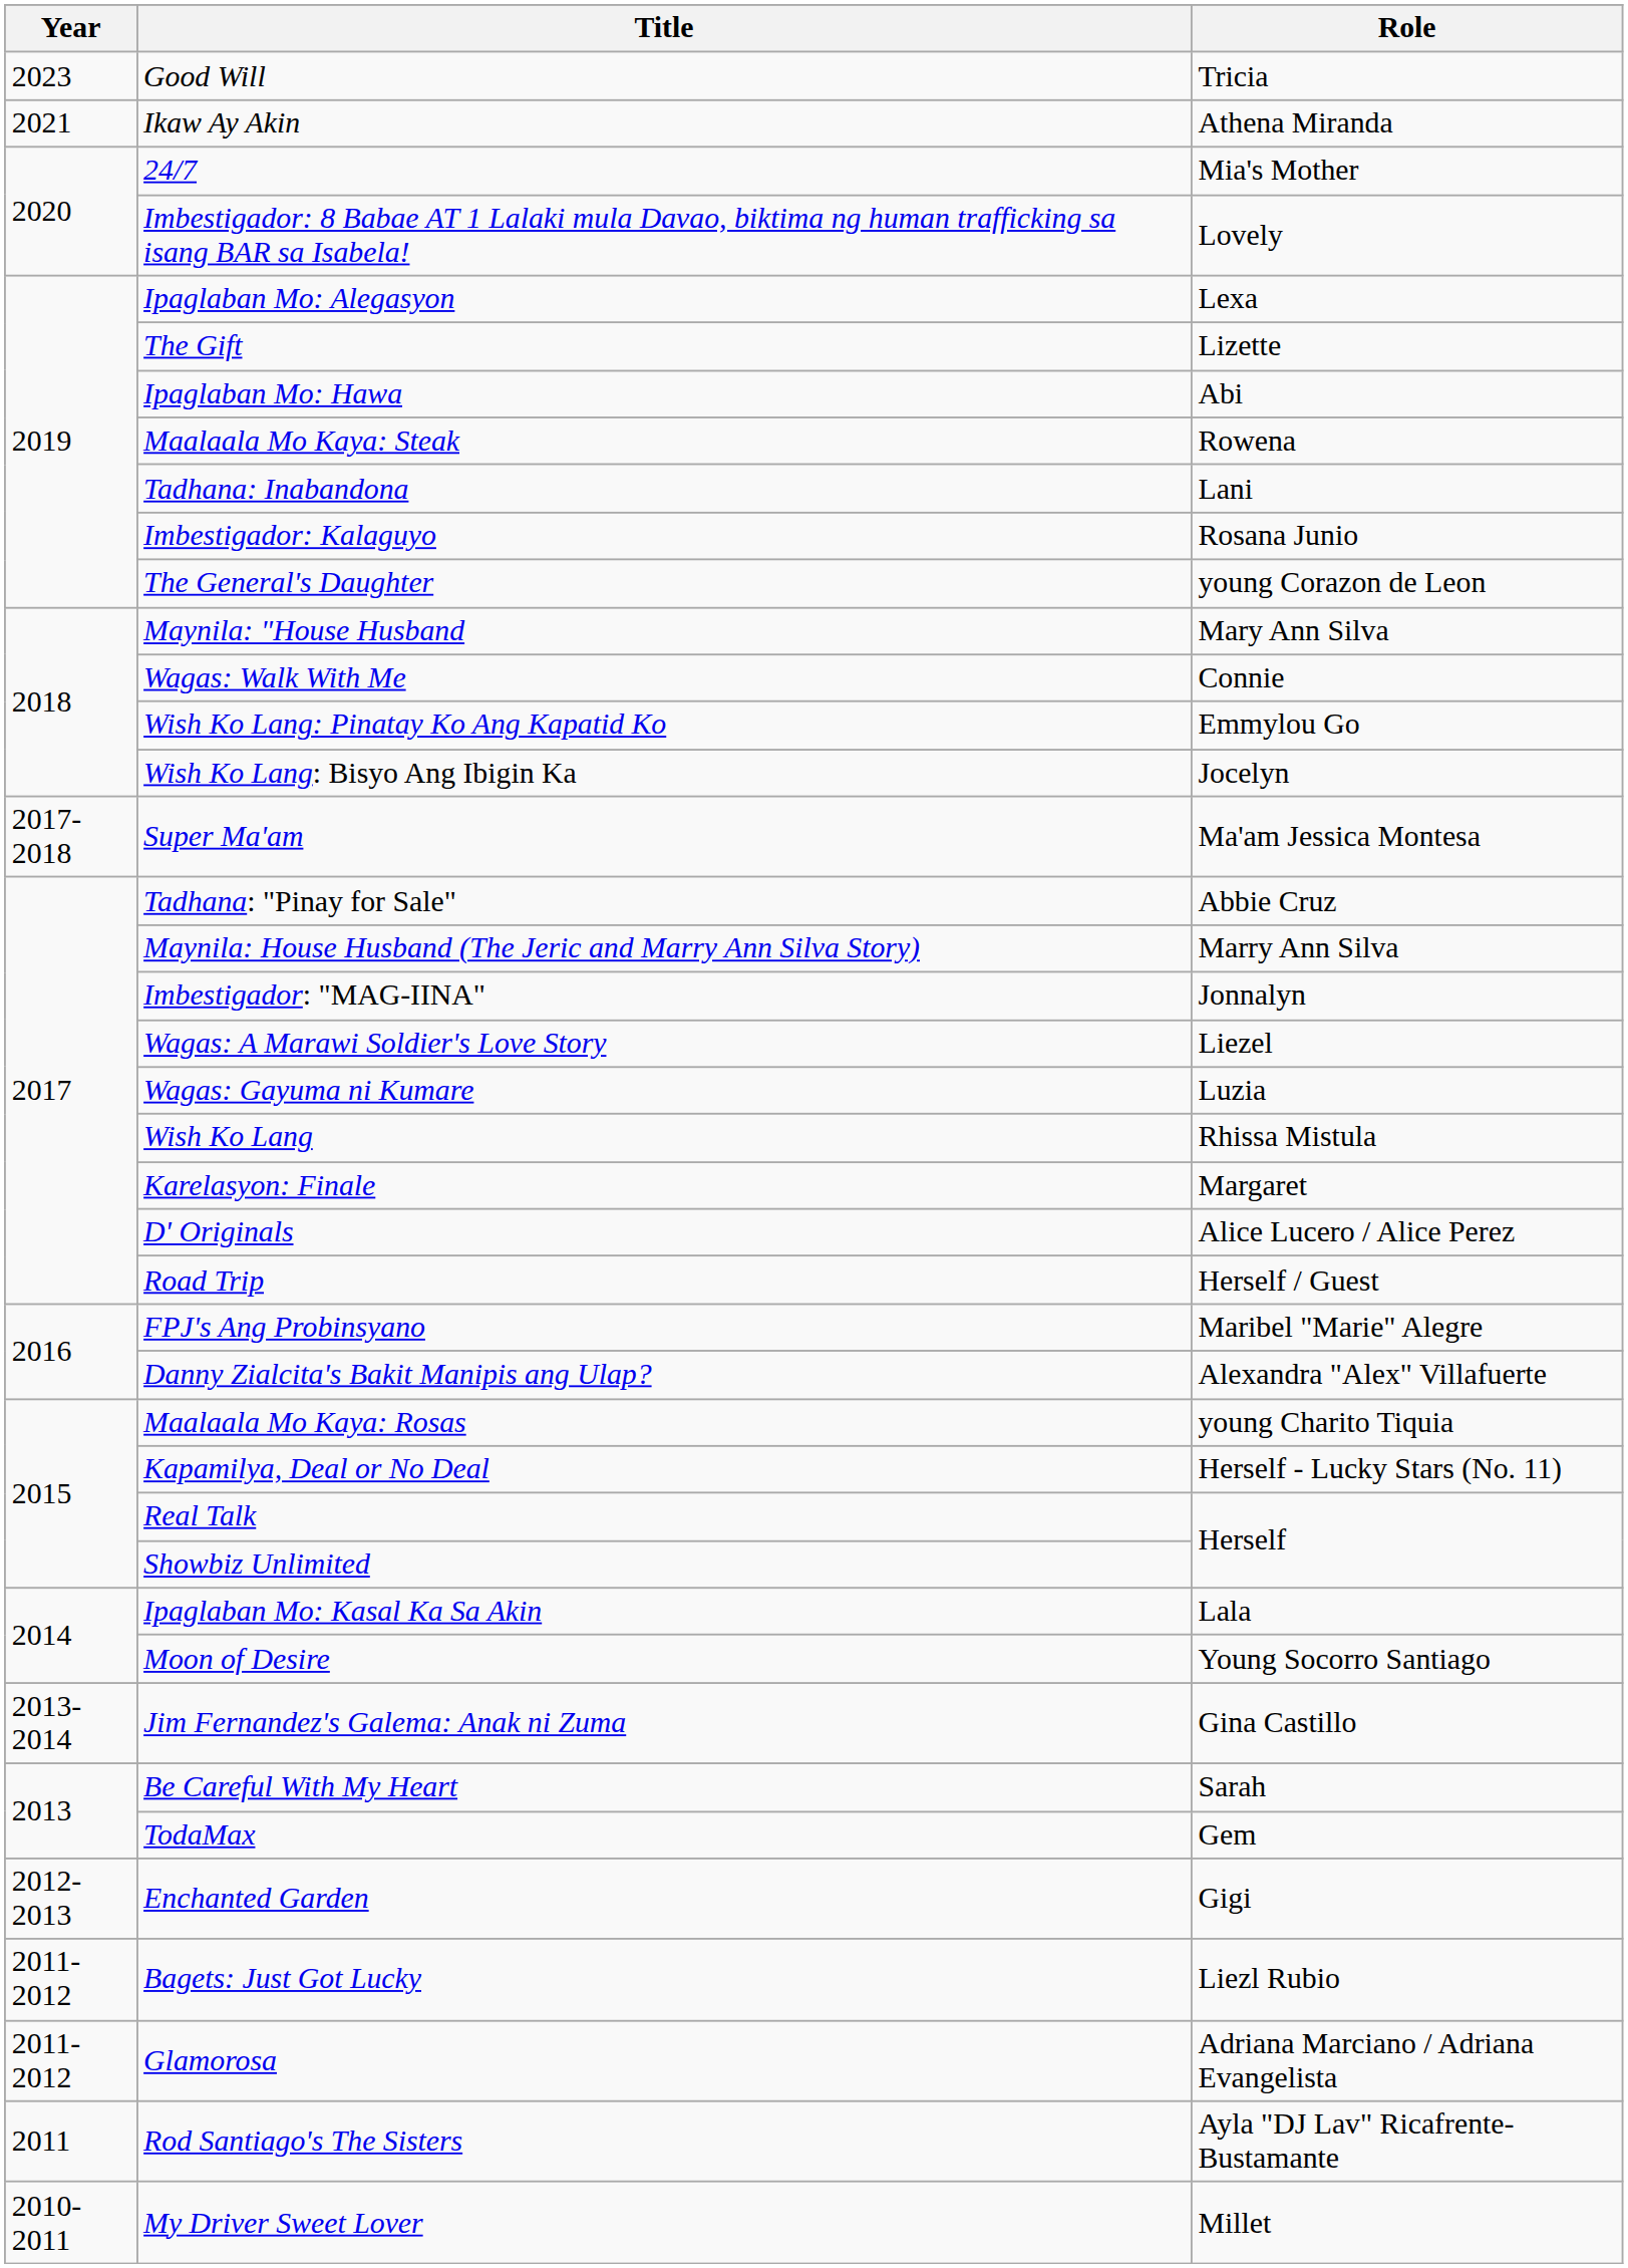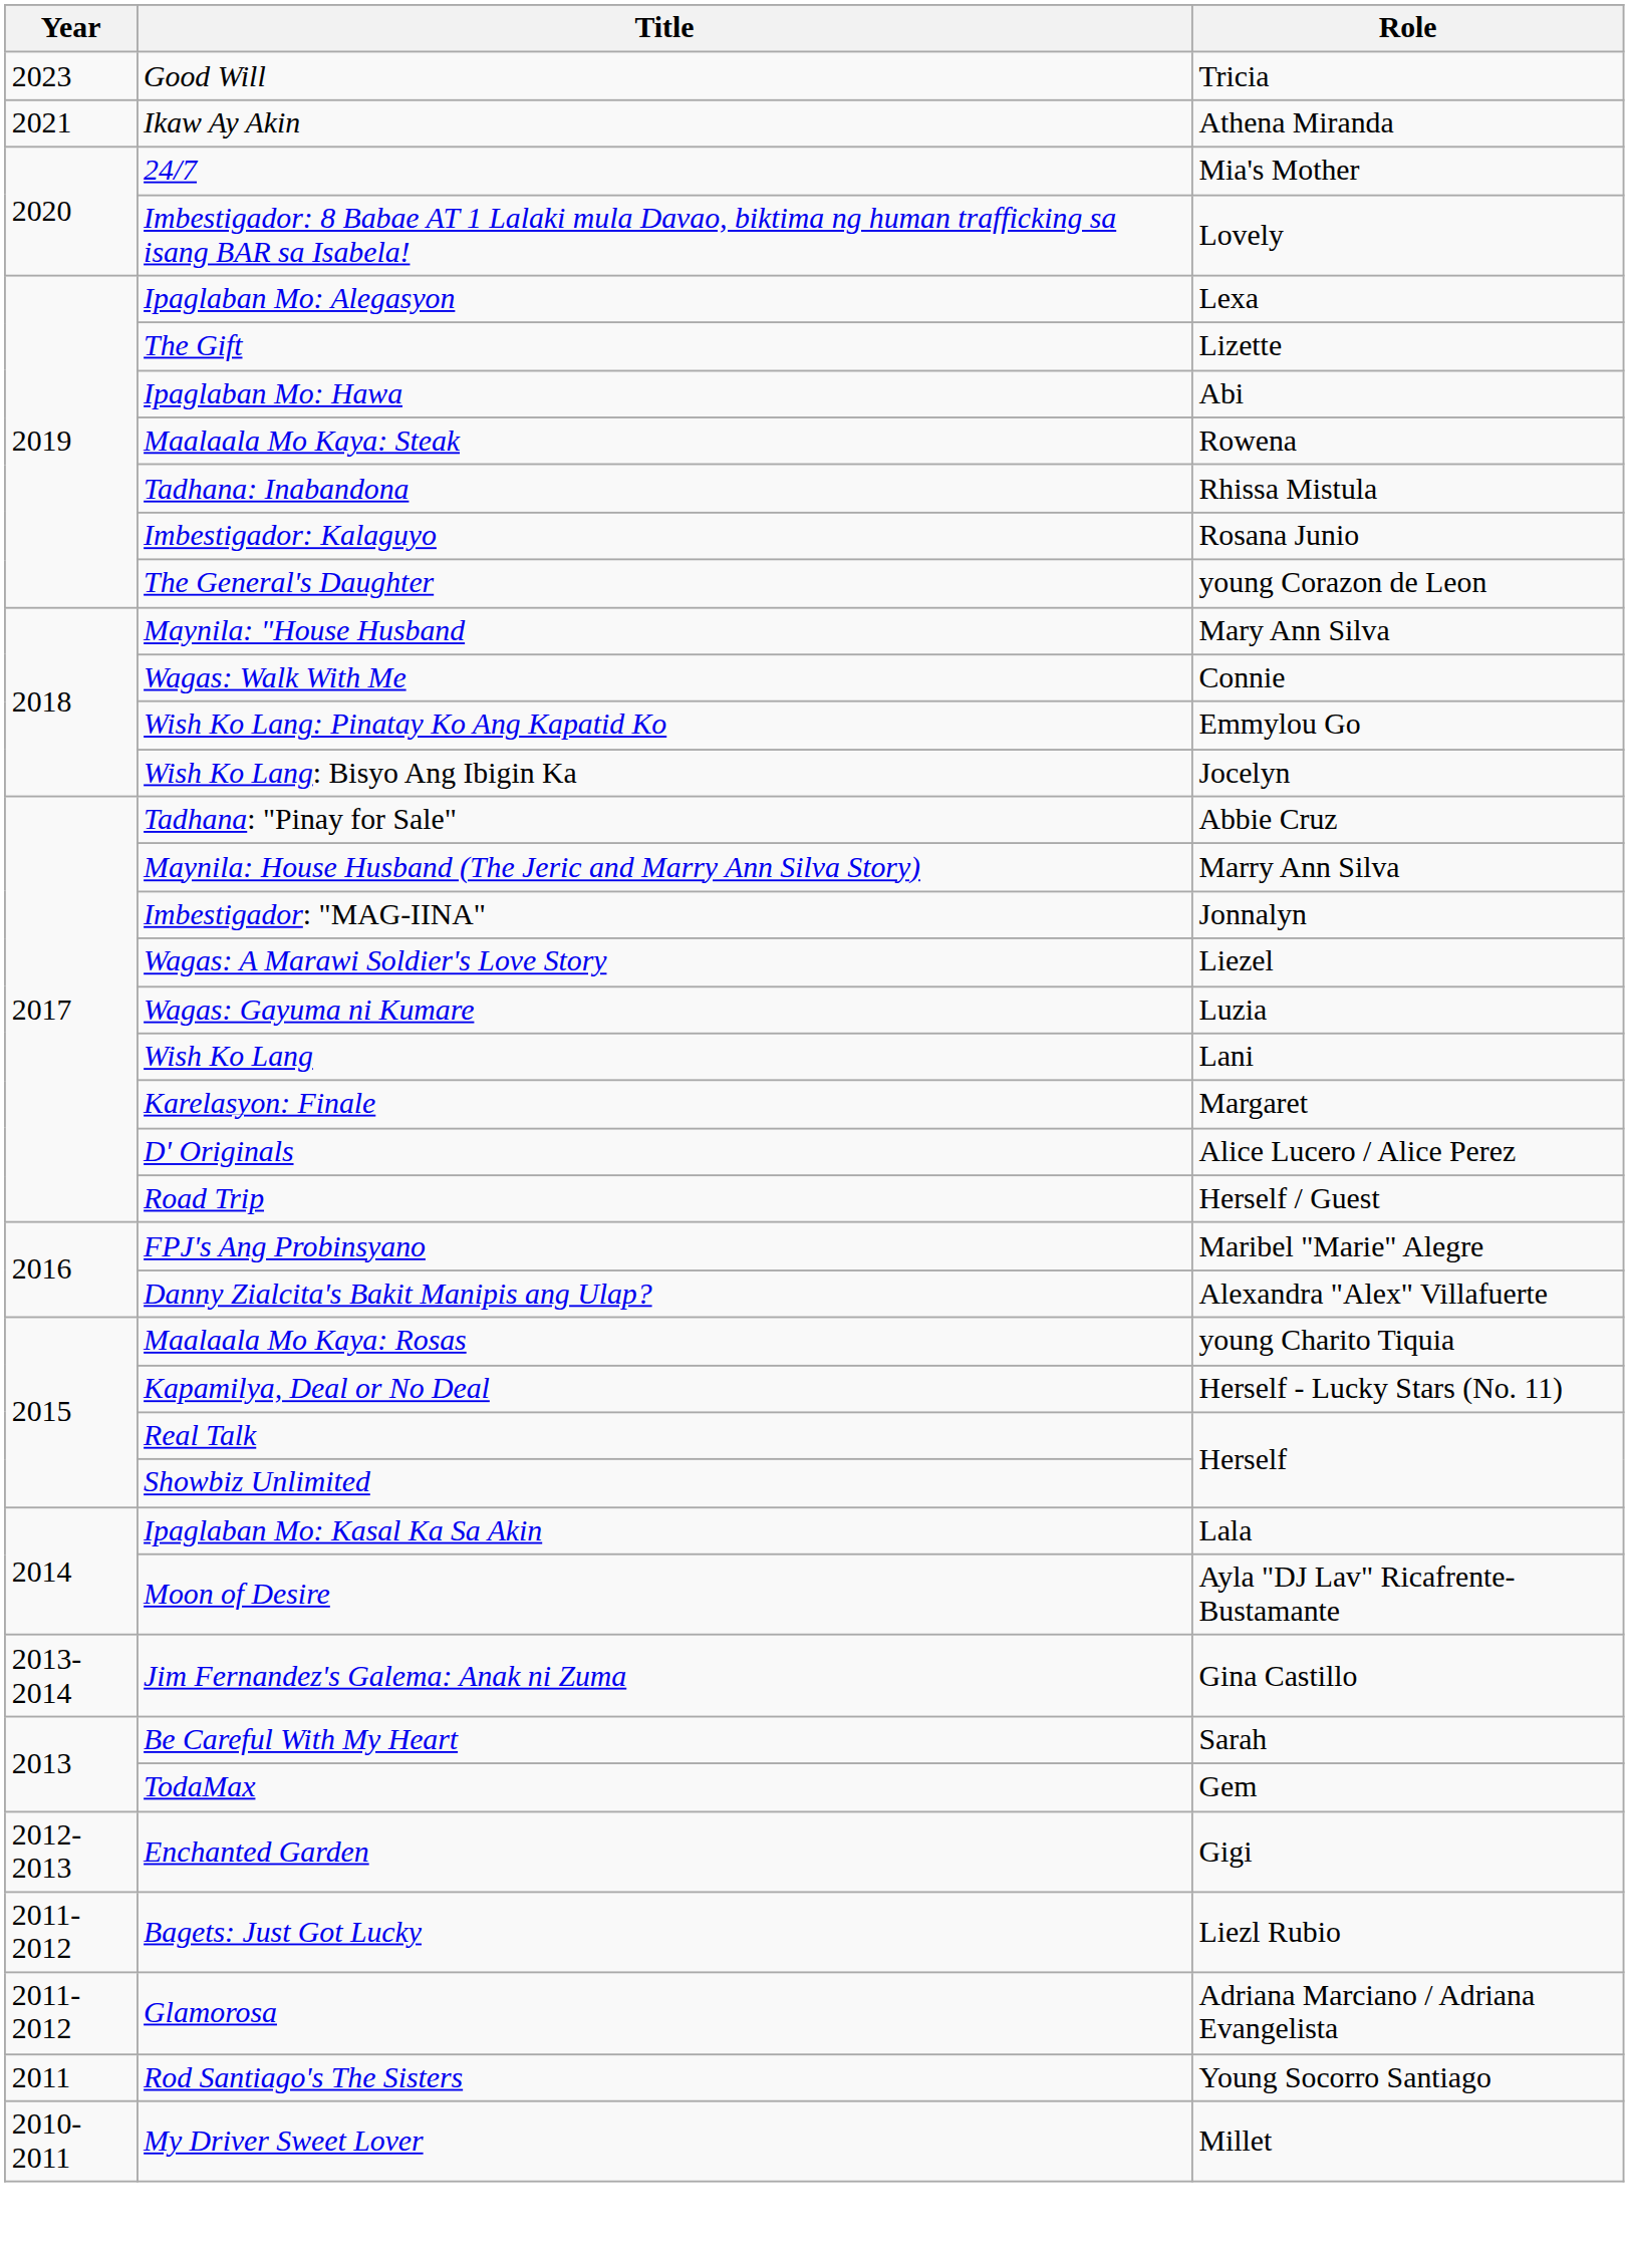Tadhana: Inabandona | Role: Lani -> Rhissa Mistula
- row: 2017-2018 | Super Ma'am | Ma'am Jessica Montesa
Wish Ko Lang | Role: Rhissa Mistula -> Lani
Moon of Desire | Role: Young Socorro Santiago -> Ayla "DJ Lav" Ricafrente-Bustamante
Rod Santiago's The Sisters | Role: Ayla "DJ Lav" Ricafrente-Bustamante -> Young Socorro Santiago
